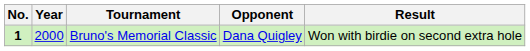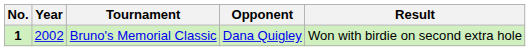Bruno's Memorial Classic | Year: 2000 -> 2002
